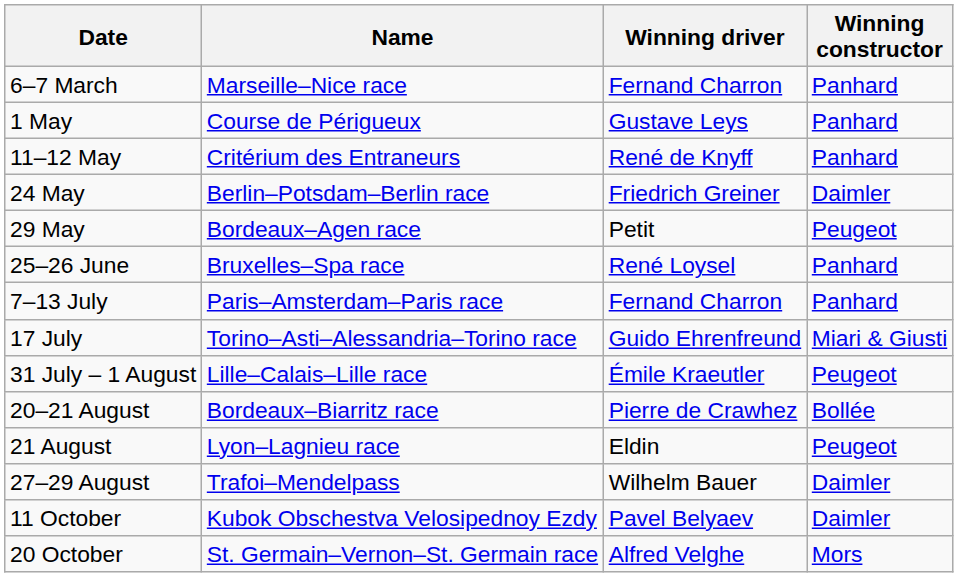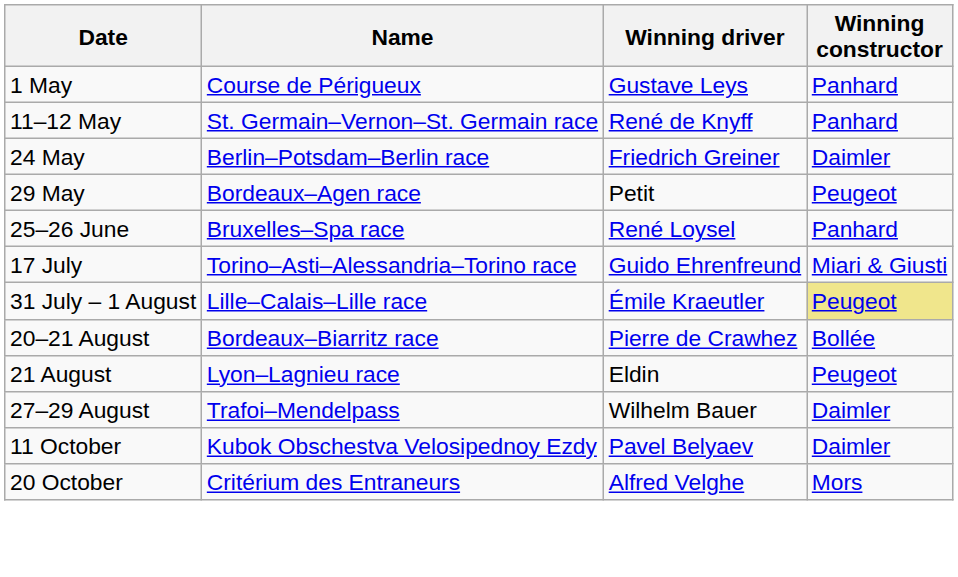- row: 6–7 March | Marseille–Nice race | Fernand Charron | Panhard
11–12 May | Name: Critérium des Entraneurs -> St. Germain–Vernon–St. Germain race
- row: 7–13 July | Paris–Amsterdam–Paris race | Fernand Charron | Panhard
31 July – 1 August | Winning constructor: no background -> khaki background
20 October | Name: St. Germain–Vernon–St. Germain race -> Critérium des Entraneurs
